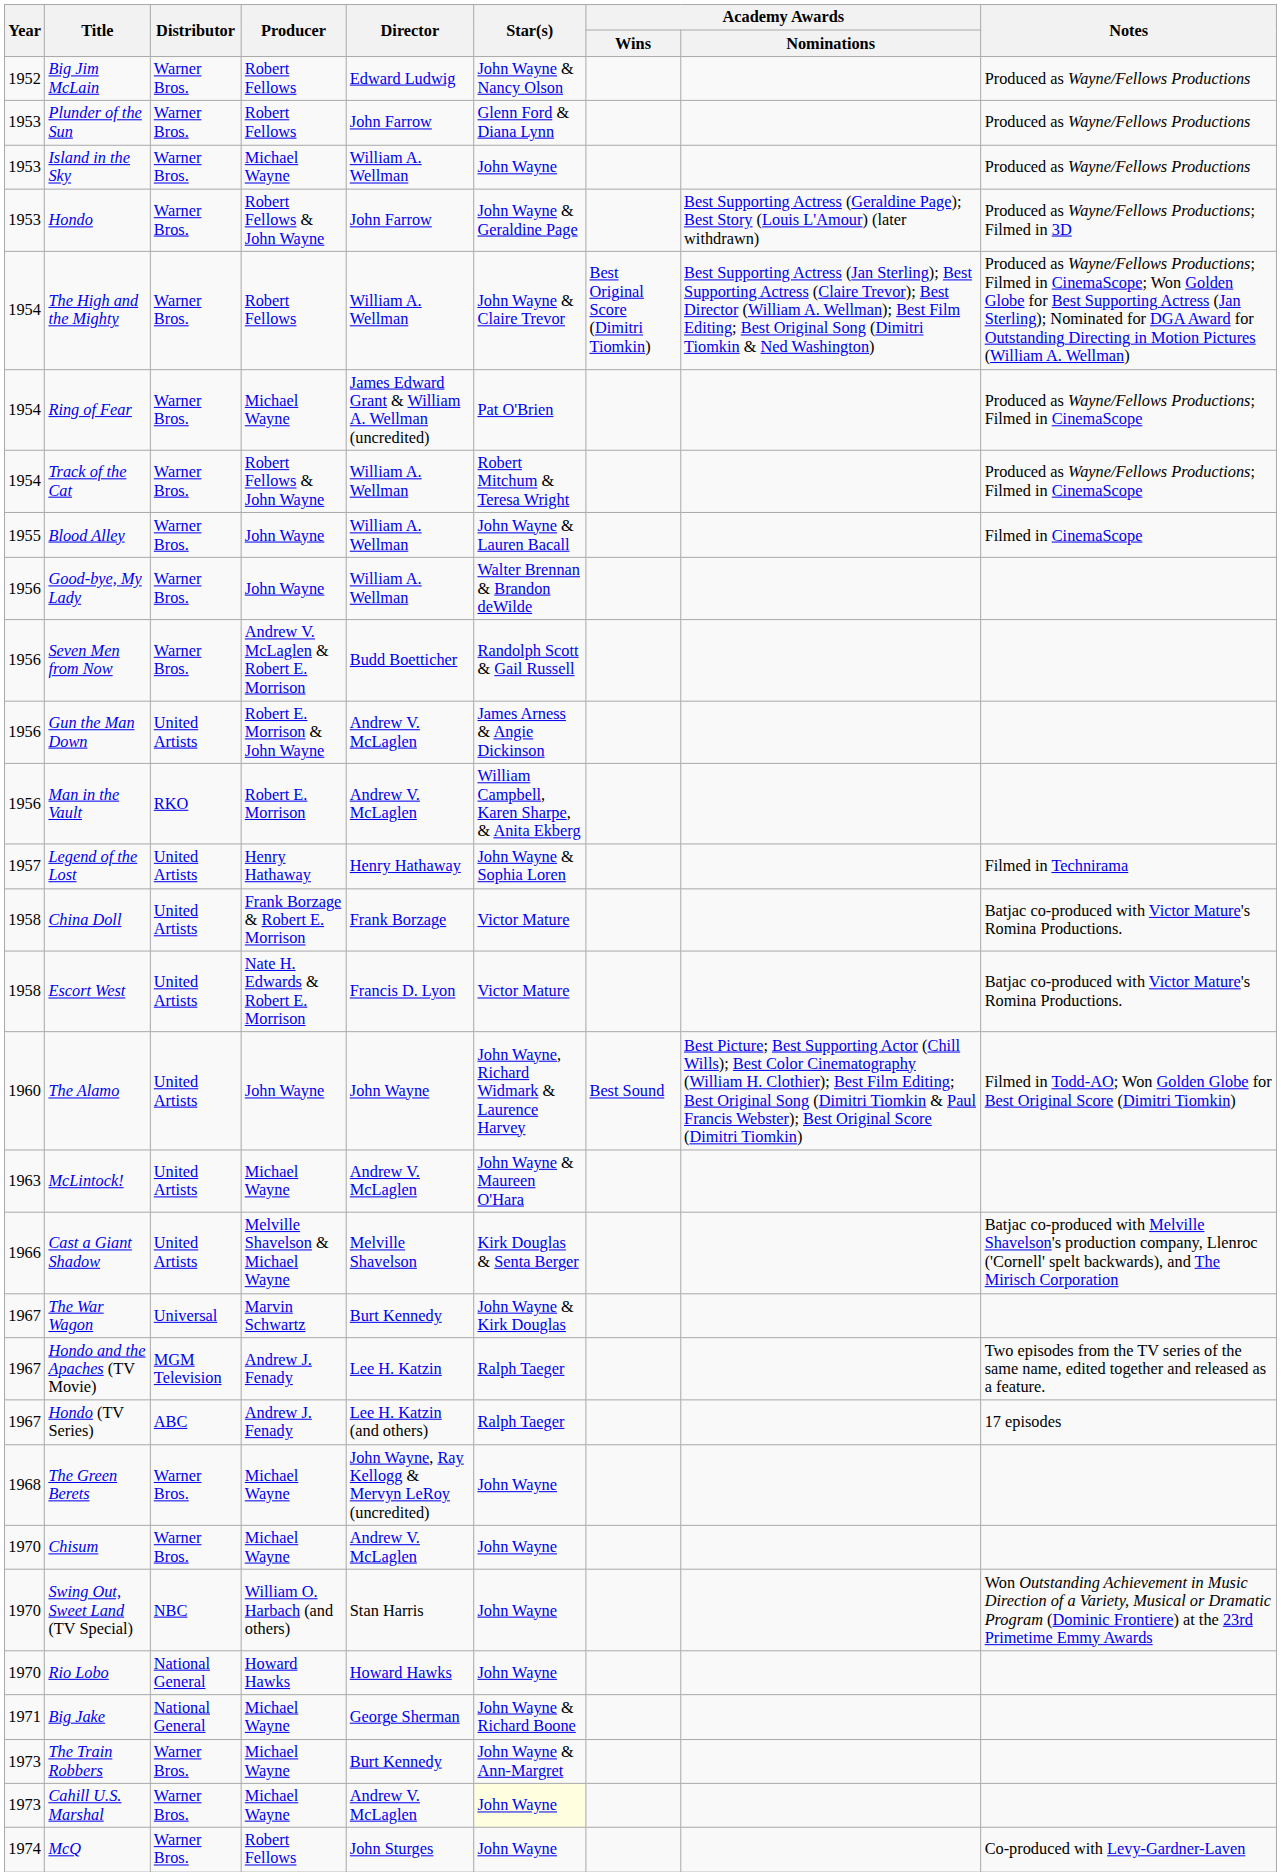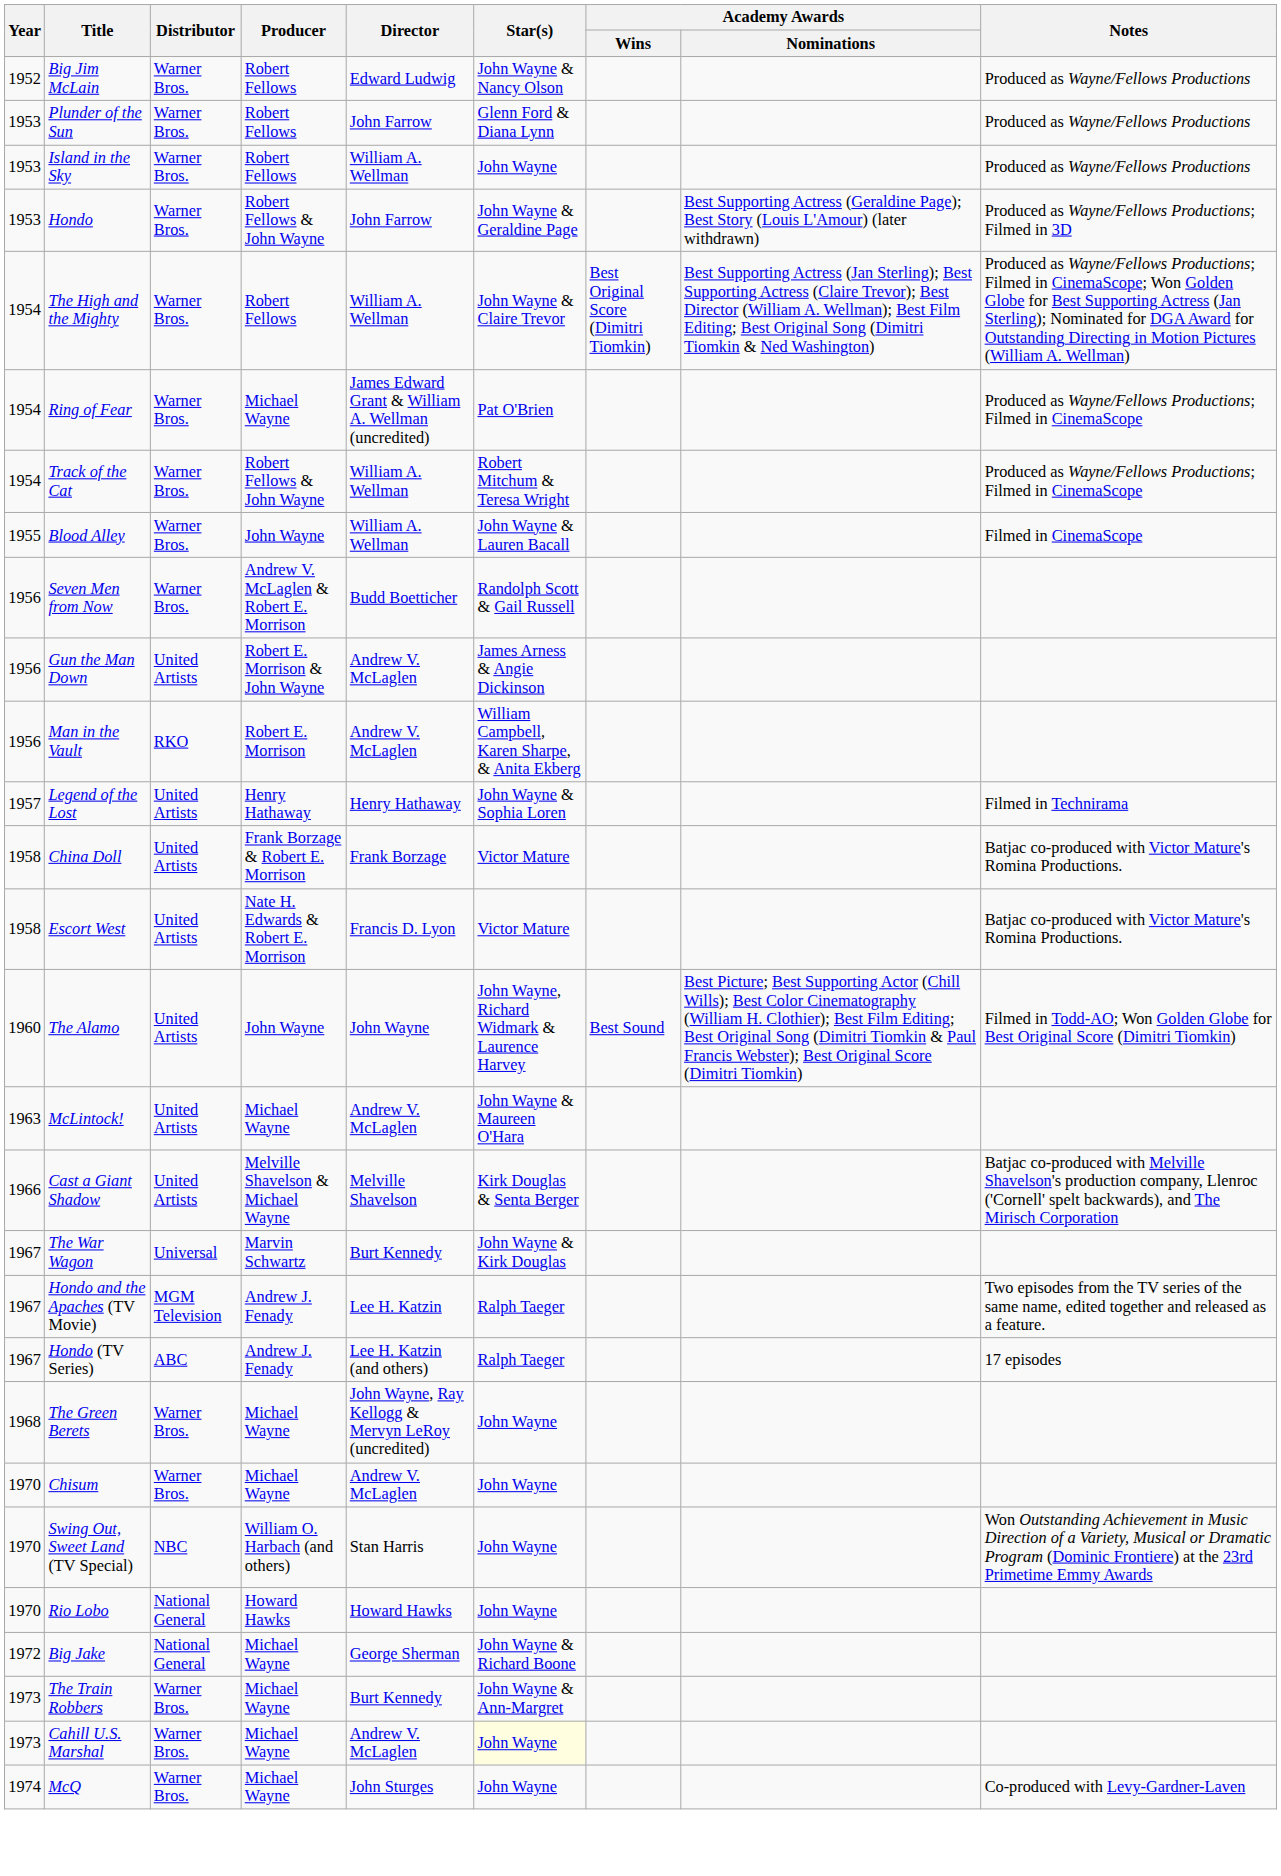Island in the Sky | Producer: Michael Wayne -> Robert Fellows
- row: 1956 | Good-bye, My Lady | Warner Bros. | John Wayne | William A. Wellman | Walter Brennan & Brandon deWilde
Big Jake | Year: 1971 -> 1972
McQ | Producer: Robert Fellows -> Michael Wayne
